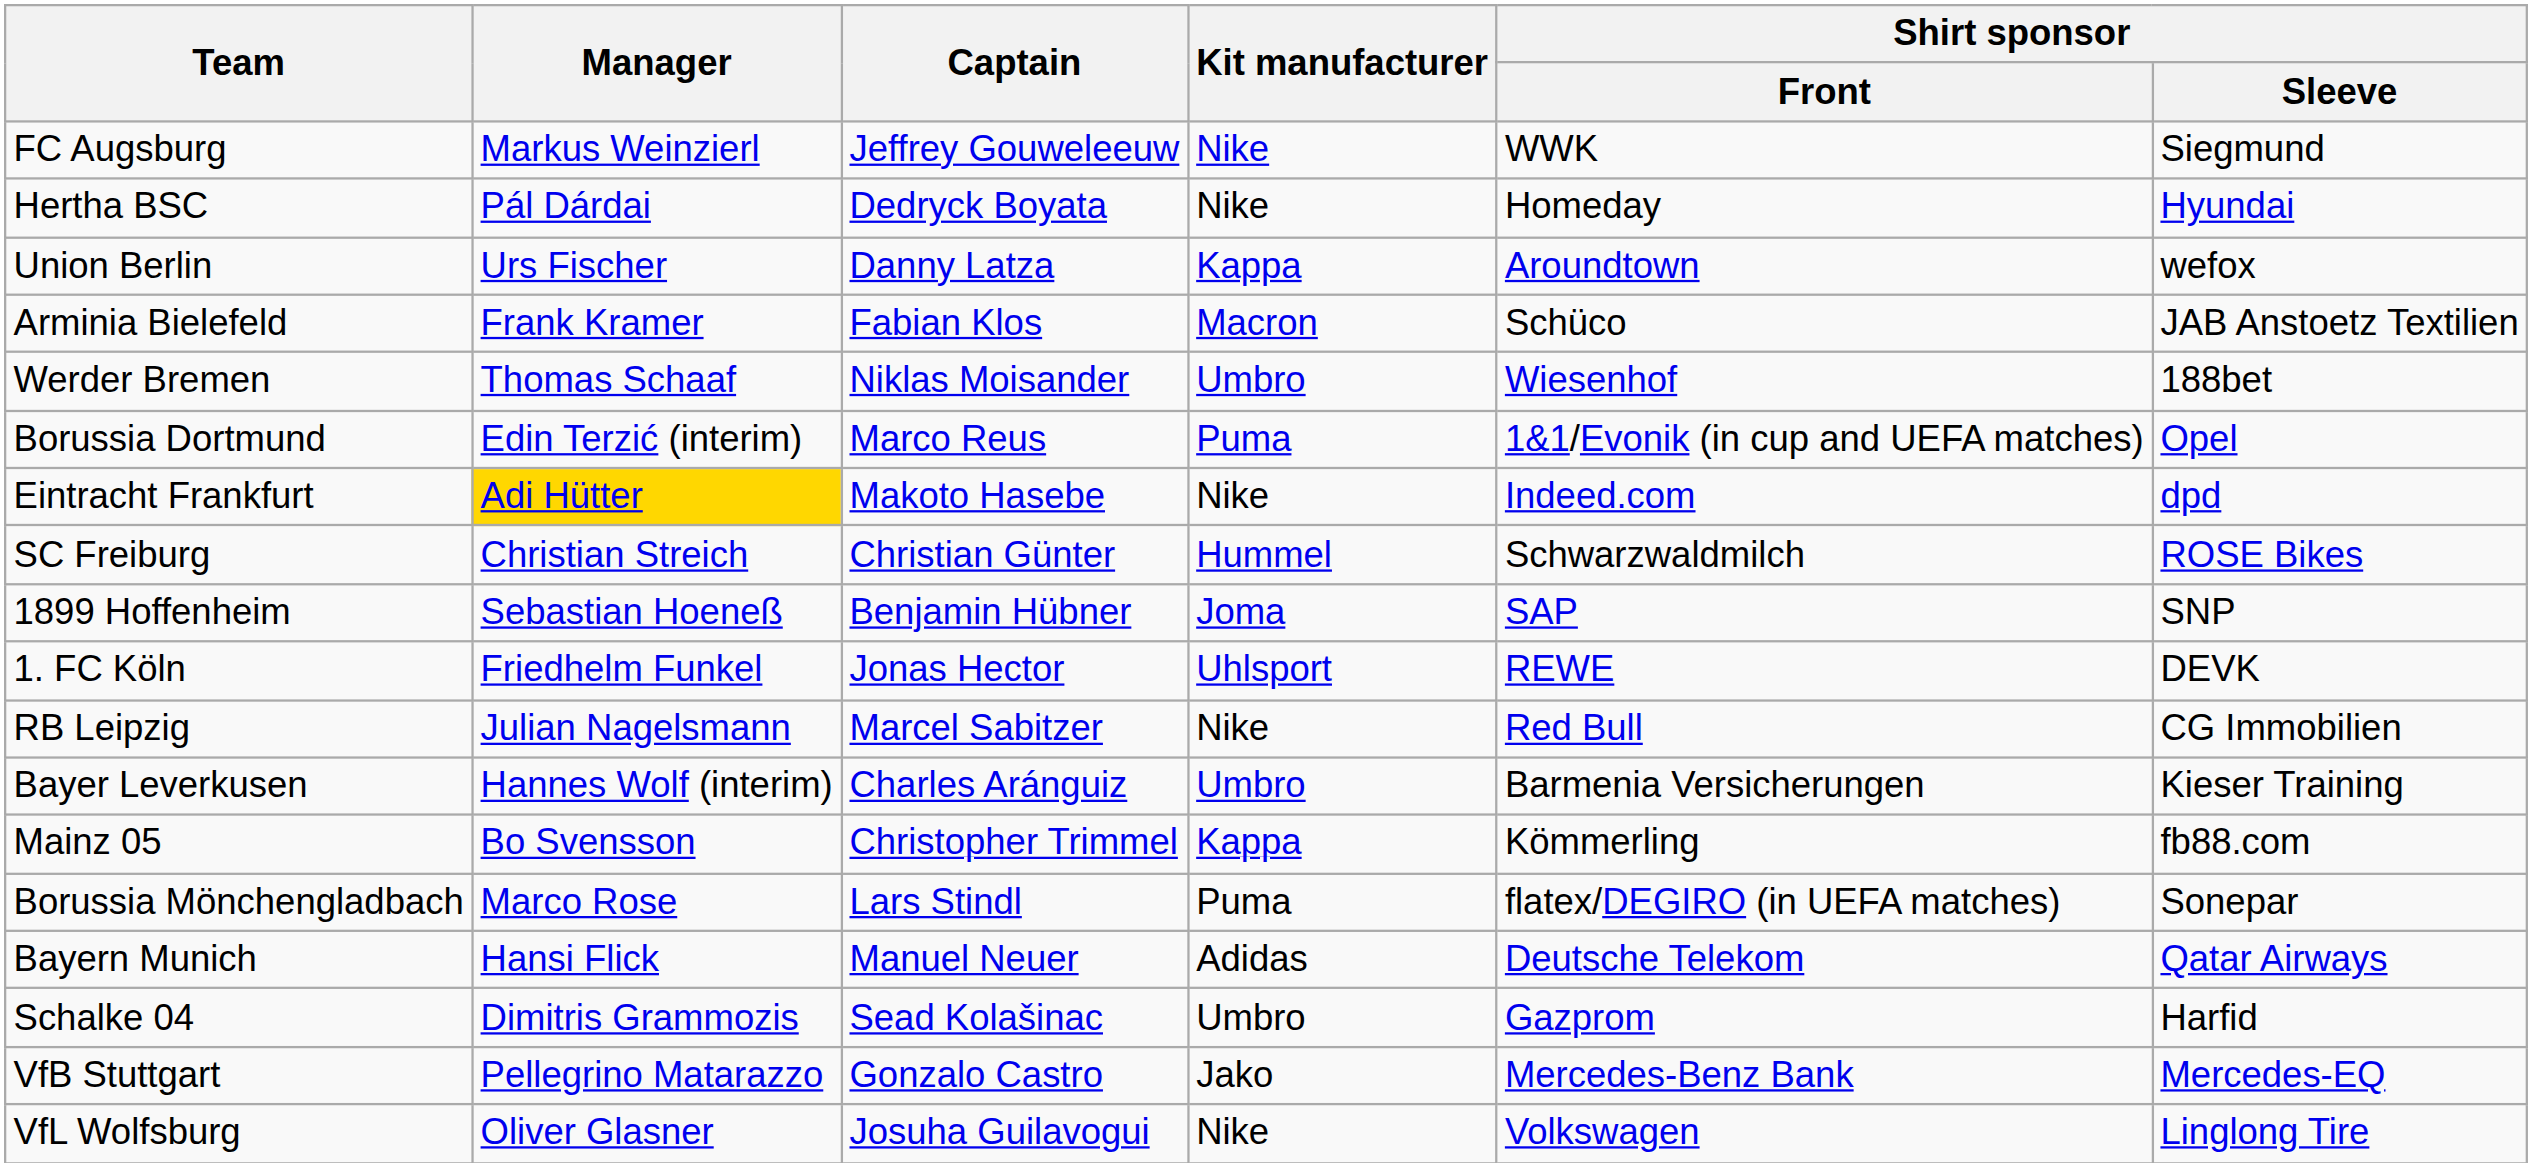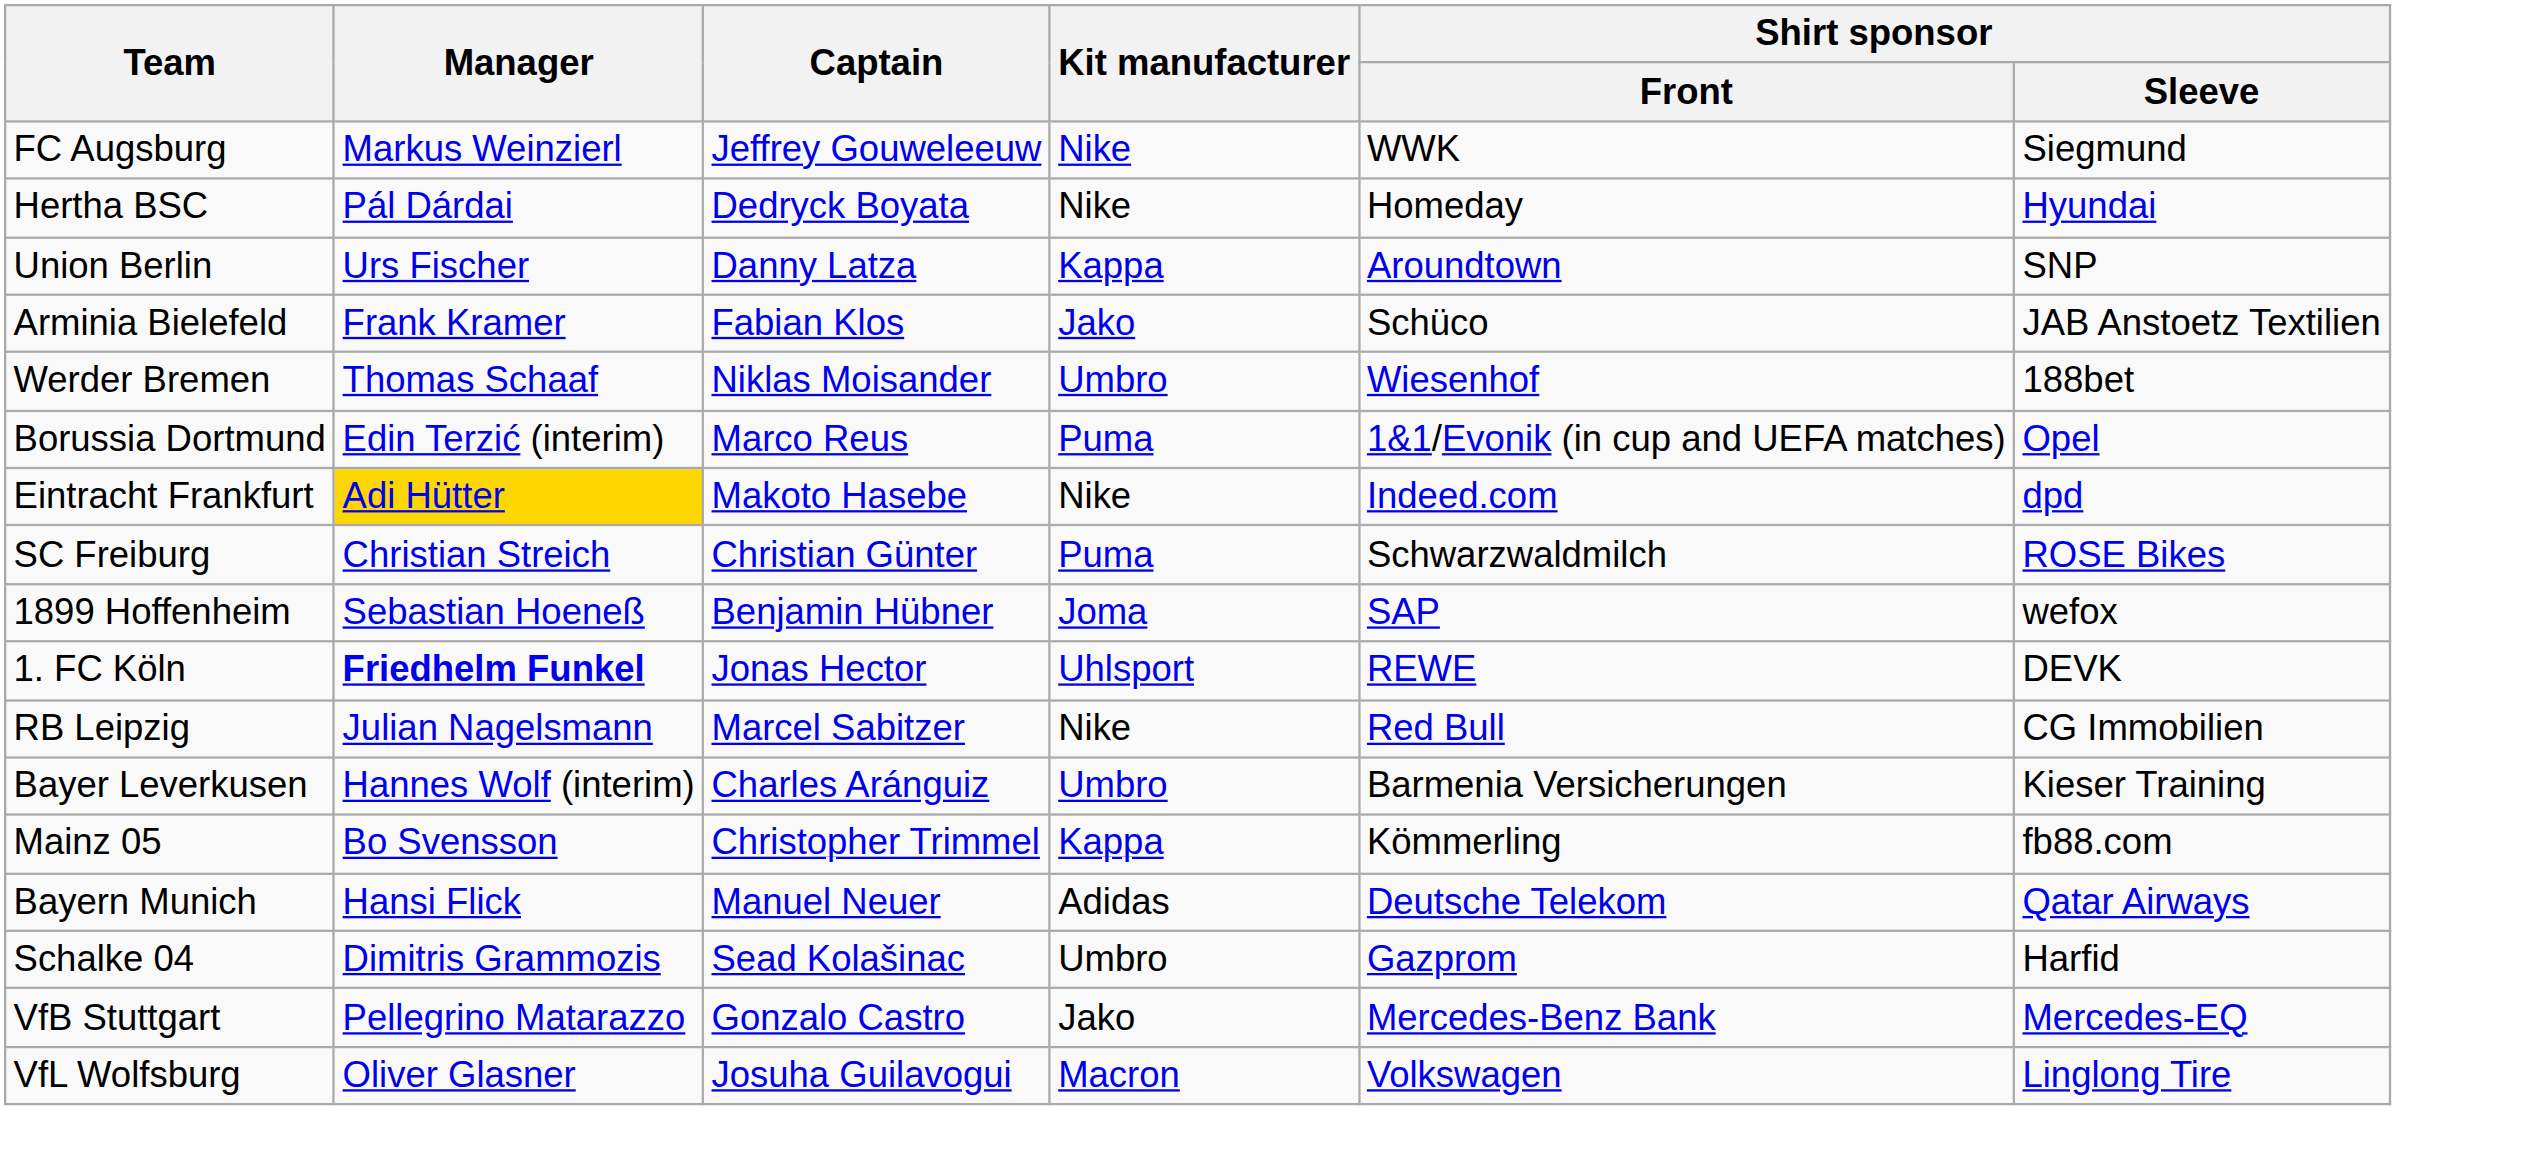Union Berlin | Shirt sponsor / Sleeve: wefox -> SNP
Arminia Bielefeld | Kit manufacturer: Macron -> Jako
SC Freiburg | Kit manufacturer: Hummel -> Puma
1899 Hoffenheim | Shirt sponsor / Sleeve: SNP -> wefox
1. FC Köln | Manager: normal -> bold
- row: Borussia Mönchengladbach | Marco Rose | Lars Stindl | Puma | flatex/DEGIRO (in UEFA matches) | Sonepar
VfL Wolfsburg | Kit manufacturer: Nike -> Macron
